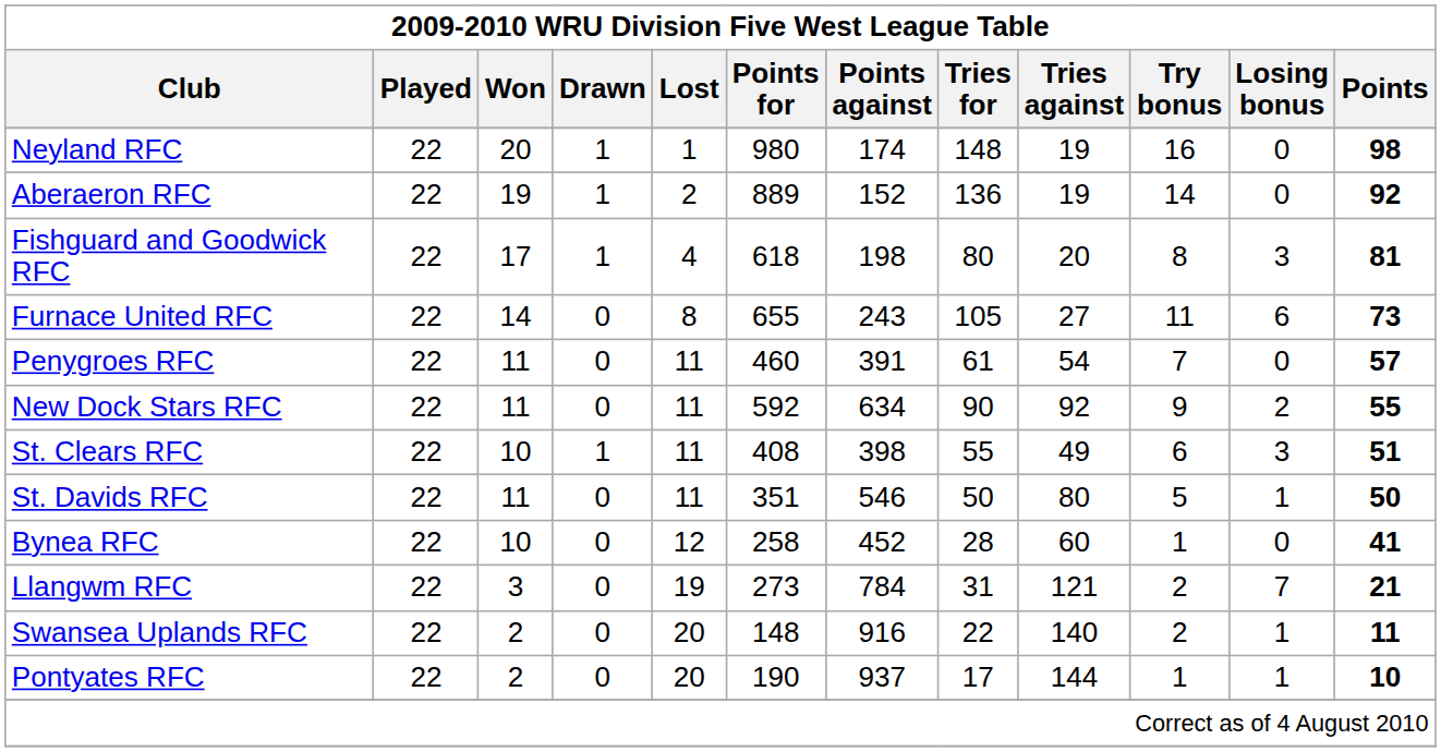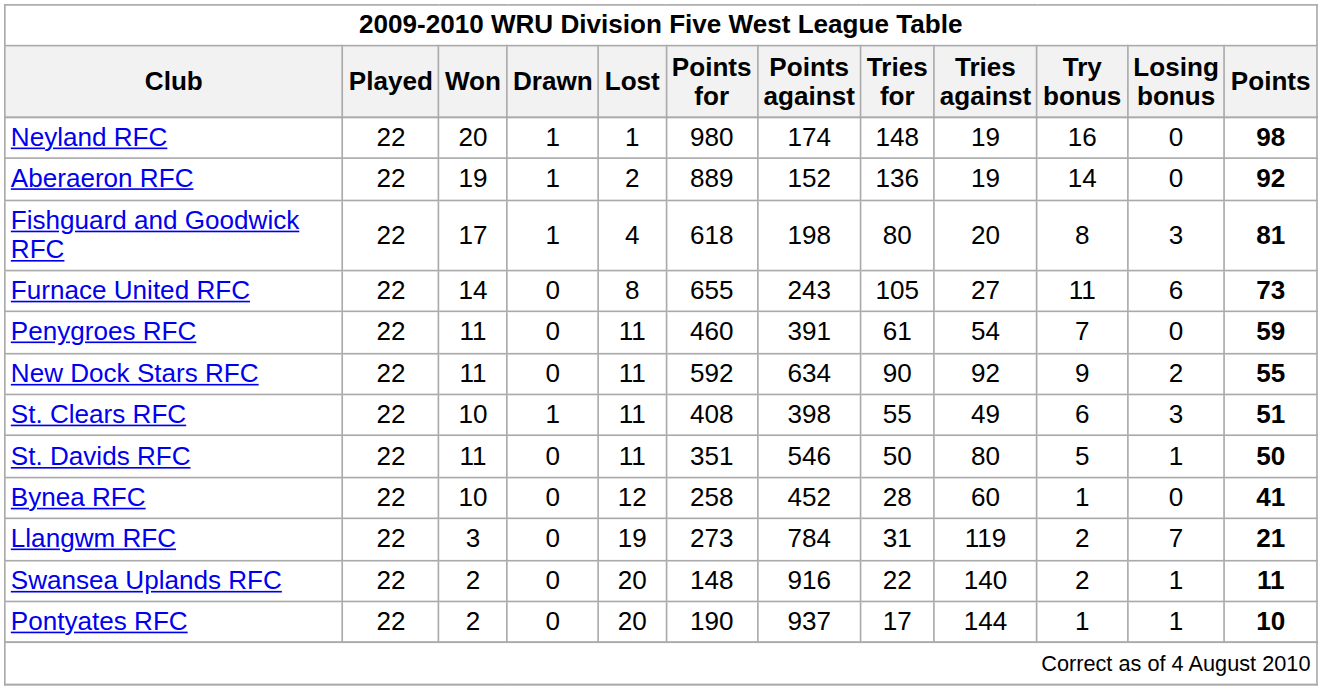Penygroes RFC | Points: 57 -> 59
Llangwm RFC | Tries against: 121 -> 119
